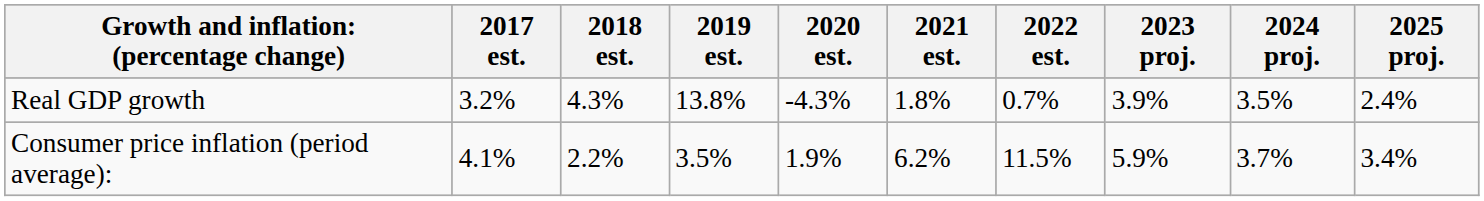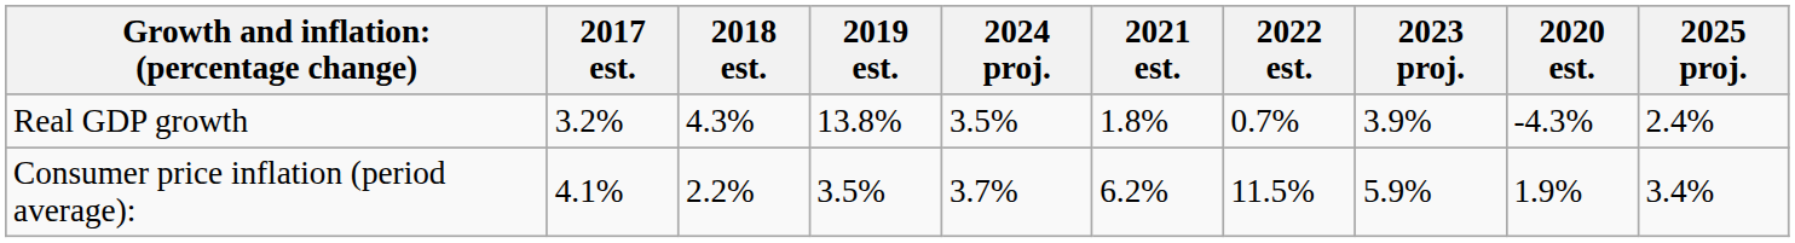columns swapped: 2020 est. <-> 2024 proj.
